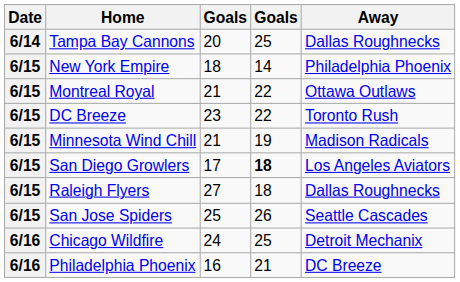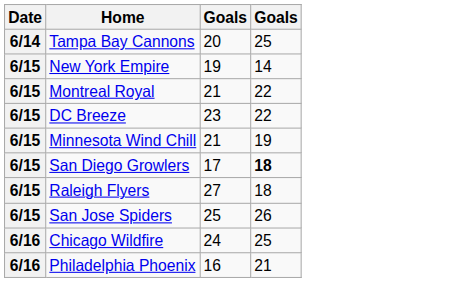- column: Away | Dallas Roughnecks | Philadelphia Phoenix | Ottawa Outlaws | Toronto Rush | Madison Radicals | Los Angeles Aviators | Dallas Roughnecks | Seattle Cascades | Detroit Mechanix | DC Breeze
New York Empire | column 3: 18 -> 19
